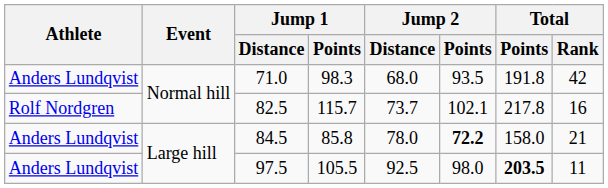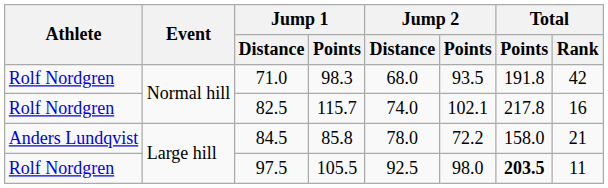71.0 | Athlete: Anders Lundqvist -> Rolf Nordgren
82.5 | Jump 2 / Distance: 73.7 -> 74.0
84.5 | Jump 2 / Points: bold -> normal
97.5 | Athlete: Anders Lundqvist -> Rolf Nordgren
